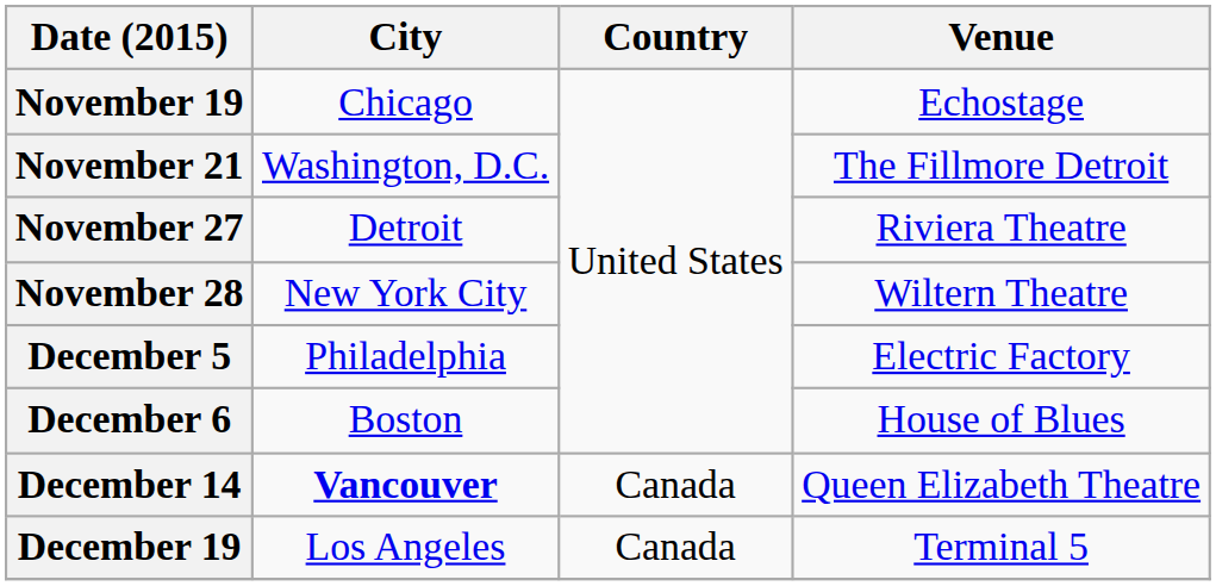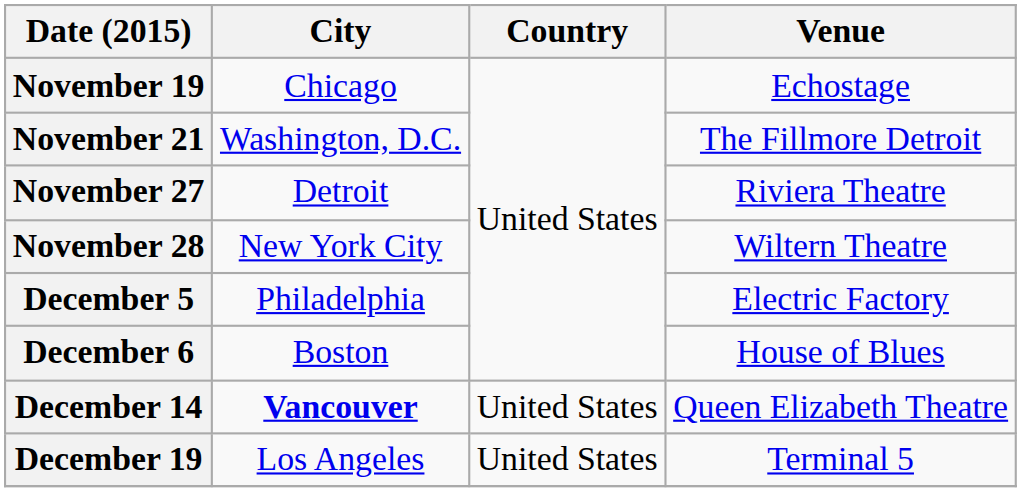December 14 | Country: Canada -> United States
December 19 | Country: Canada -> United States
